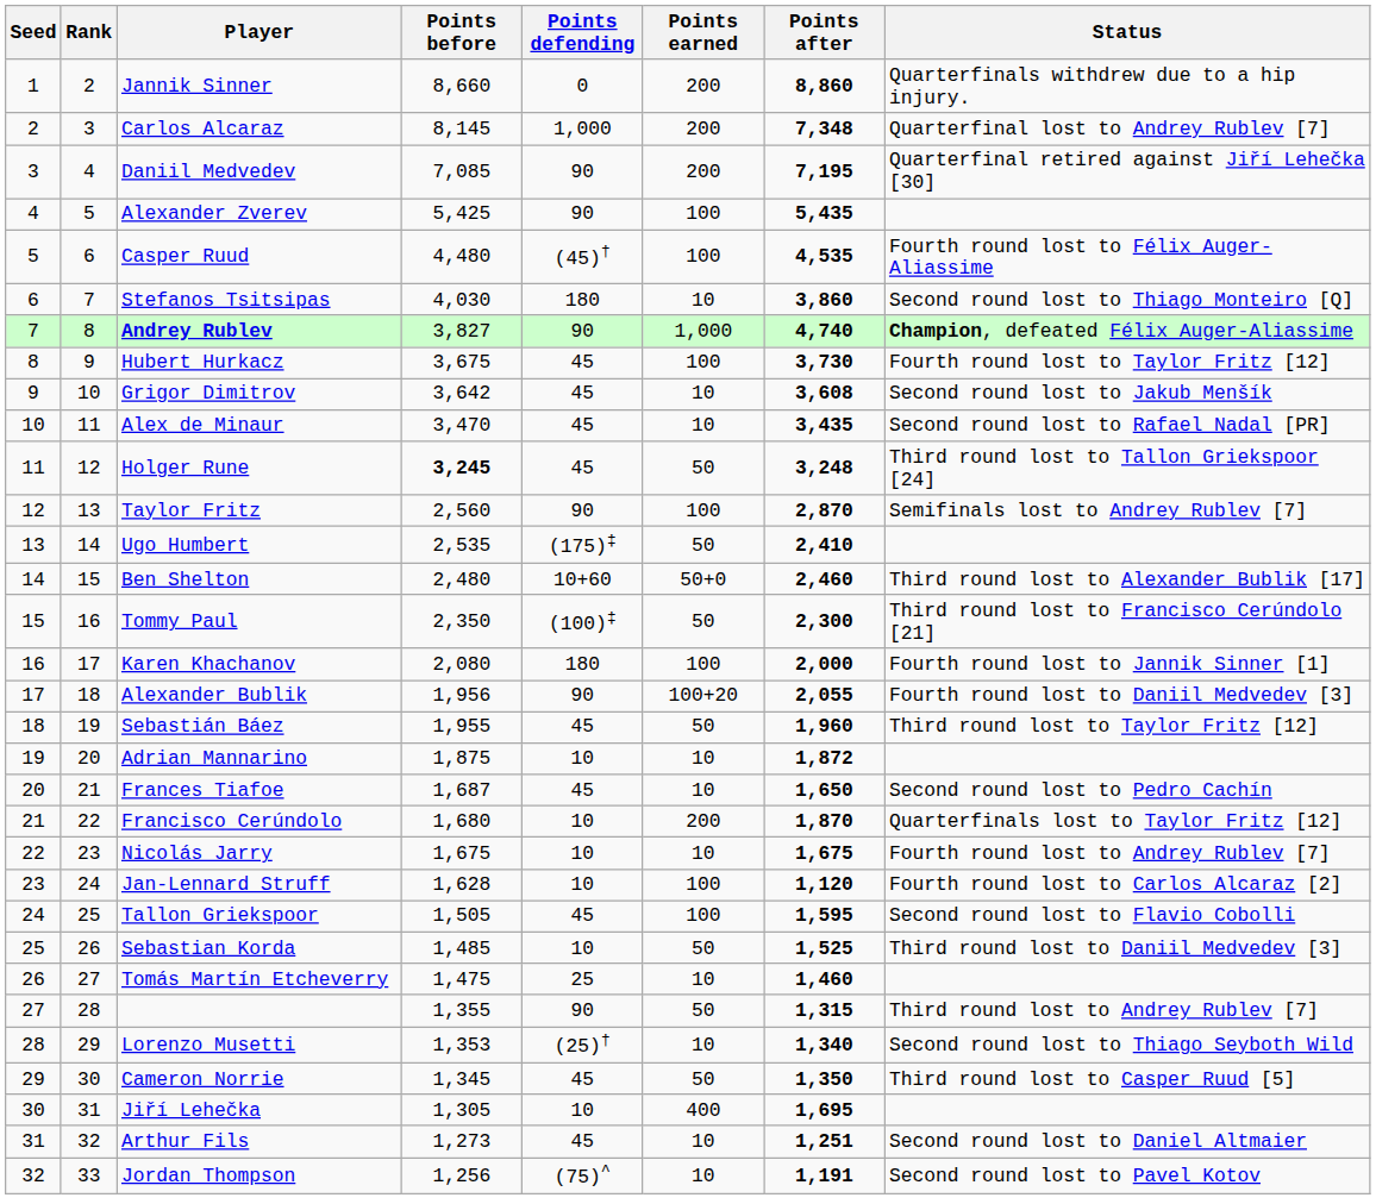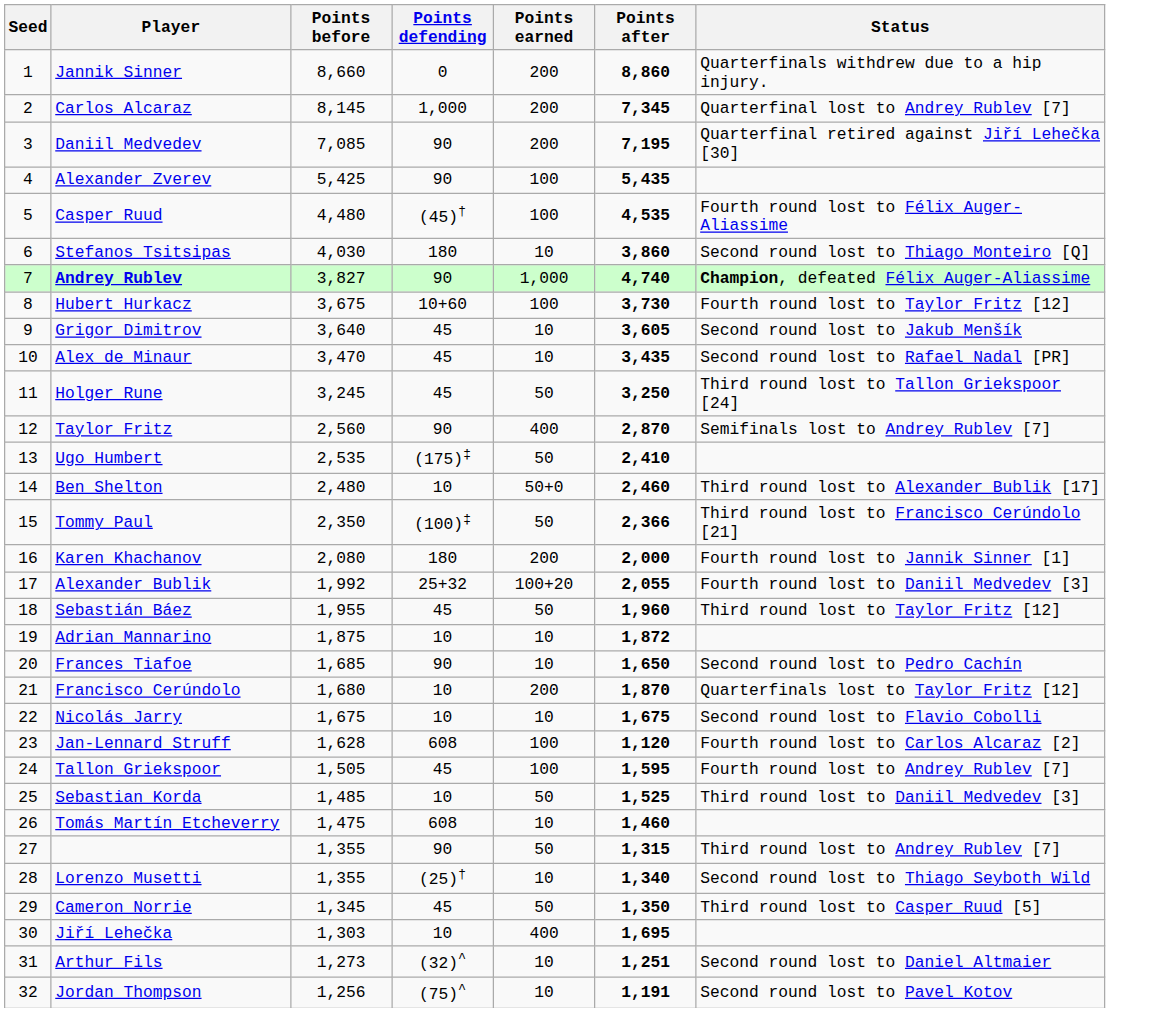- column: Rank | 2 | 3 | 4 | 5 | 6 | 7 | 8 | 9 | 10 | 11 | 12 | 13 | 14 | 15 | 16 | 17 | 18 | 19 | 20 | 21 | 22 | 23 | 24 | 25 | 26 | 27 | 28 | 29 | 30 | 31 | 32 | 33
Carlos Alcaraz | Points after: 7,348 -> 7,345
Hubert Hurkacz | Points defending: 45 -> 10+60
Grigor Dimitrov | Points before: 3,642 -> 3,640
Grigor Dimitrov | Points after: 3,608 -> 3,605
Holger Rune | Points before: bold -> normal
Holger Rune | Points after: 3,248 -> 3,250
Taylor Fritz | Points earned: 100 -> 400
Ben Shelton | Points defending: 10+60 -> 10
Tommy Paul | Points after: 2,300 -> 2,366
Karen Khachanov | Points earned: 100 -> 200
Alexander Bublik | Points before: 1,956 -> 1,992
Alexander Bublik | Points defending: 90 -> 25+32
Frances Tiafoe | Points before: 1,687 -> 1,685
Frances Tiafoe | Points defending: 45 -> 90
Nicolás Jarry | Status: Fourth round lost to Andrey Rublev [7] -> Second round lost to Flavio Cobolli
Jan-Lennard Struff | Points defending: 10 -> 608
Tallon Griekspoor | Status: Second round lost to Flavio Cobolli -> Fourth round lost to Andrey Rublev [7]
Tomás Martín Etcheverry | Points defending: 25 -> 608
Lorenzo Musetti | Points before: 1,353 -> 1,355
Jiří Lehečka | Points before: 1,305 -> 1,303
Arthur Fils | Points defending: 45 -> (32)^
